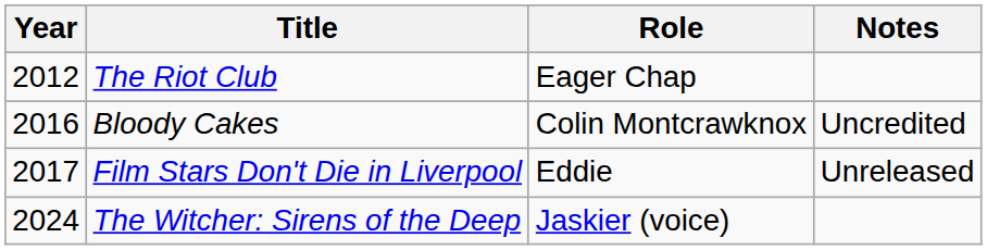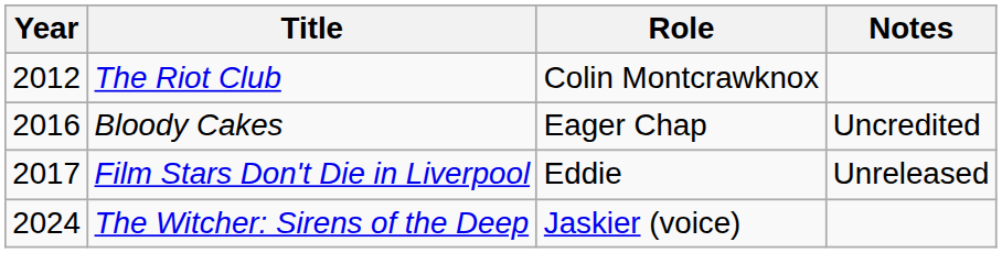The Riot Club | Role: Eager Chap -> Colin Montcrawknox
Bloody Cakes | Role: Colin Montcrawknox -> Eager Chap
